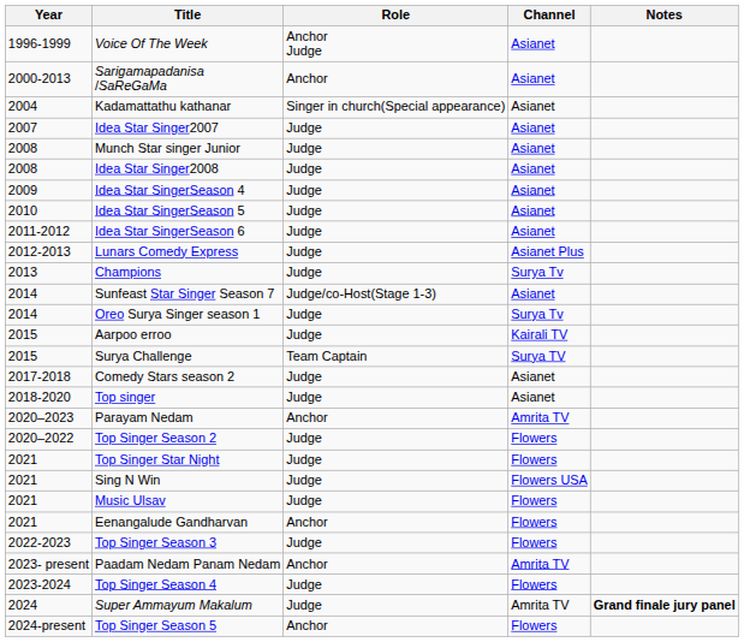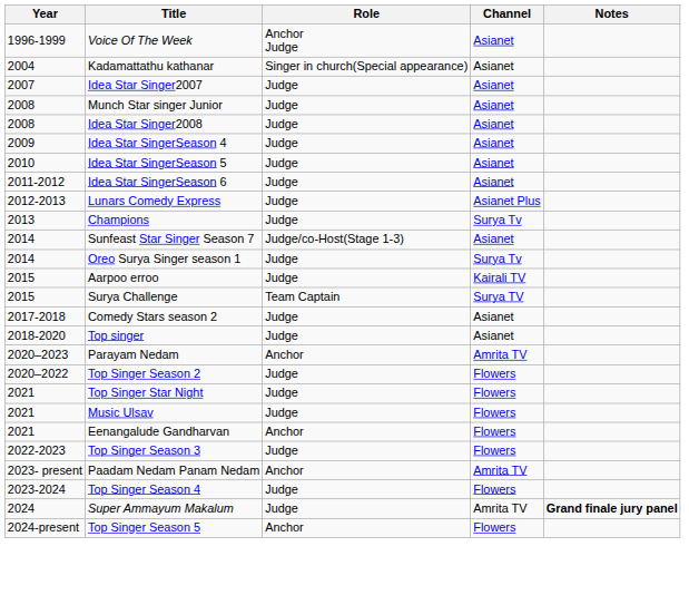- row: 2000-2013 | Sarigamapadanisa /SaReGaMa | Anchor | Asianet
- row: 2021 | Sing N Win | Judge | Flowers USA
